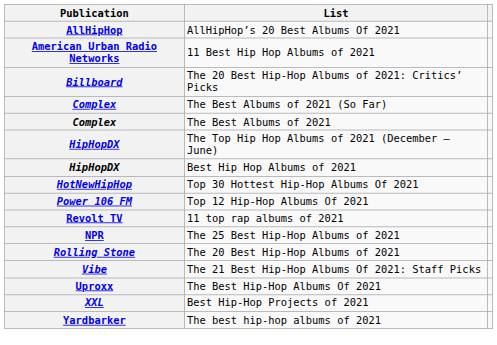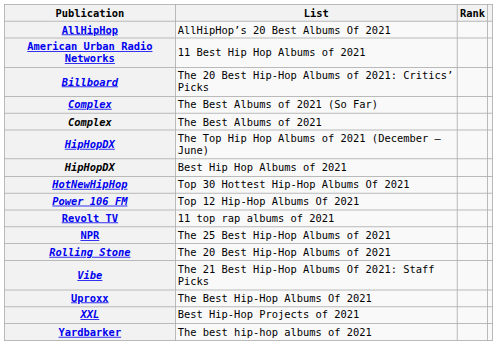+ column: Rank
